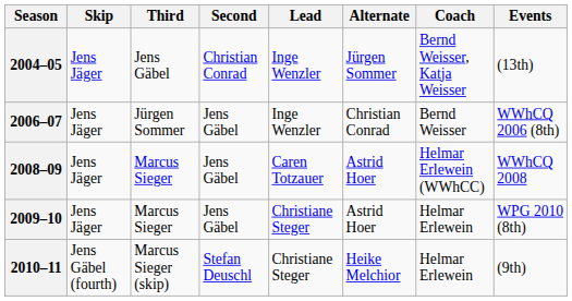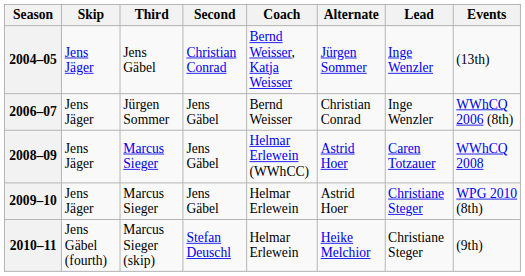columns swapped: Lead <-> Coach
